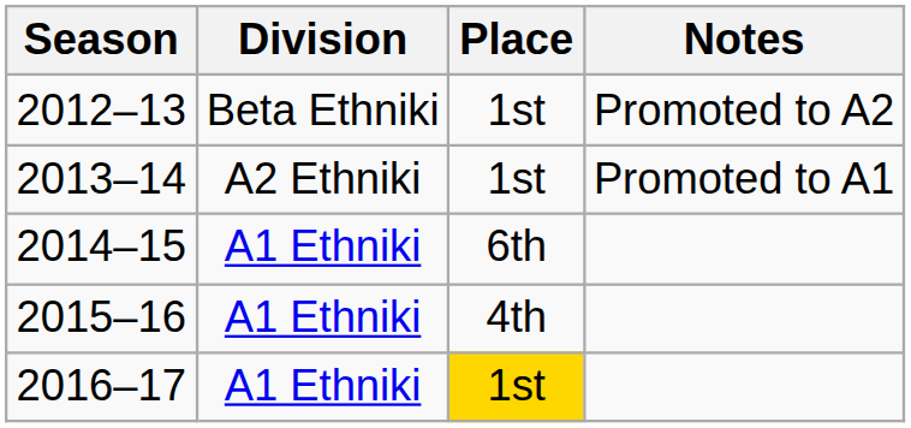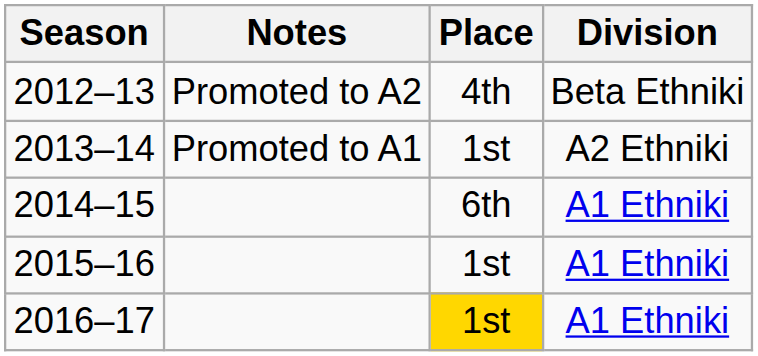columns swapped: Division <-> Notes
2012–13 | Place: 1st -> 4th
2015–16 | Place: 4th -> 1st
